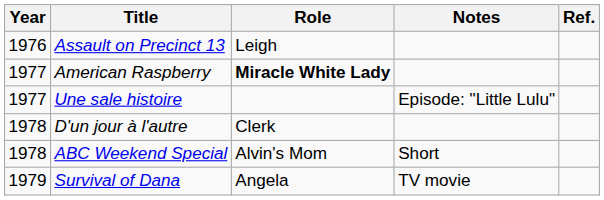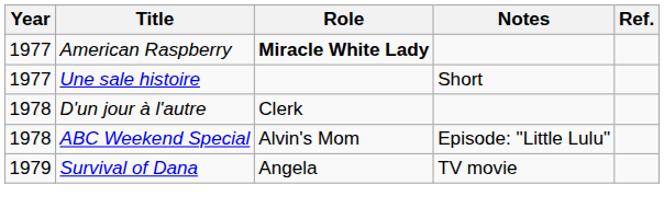- row: 1976 | Assault on Precinct 13 | Leigh
Une sale histoire | Notes: Episode: "Little Lulu" -> Short
ABC Weekend Special | Notes: Short -> Episode: "Little Lulu"
